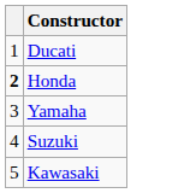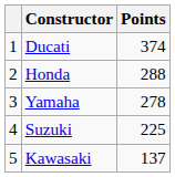+ column: Points | 374 | 288 | 278 | 225 | 137
Honda | column 1: bold -> normal
